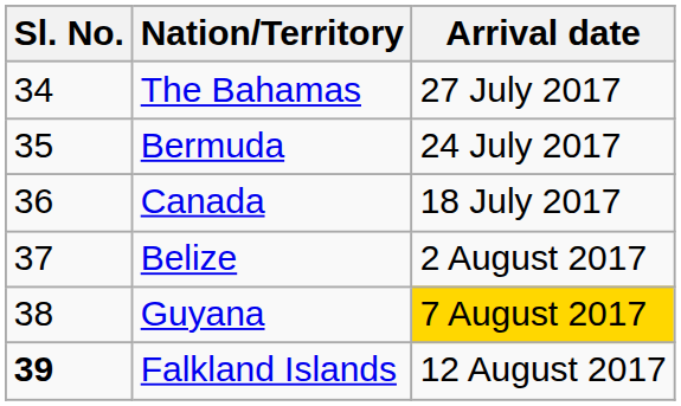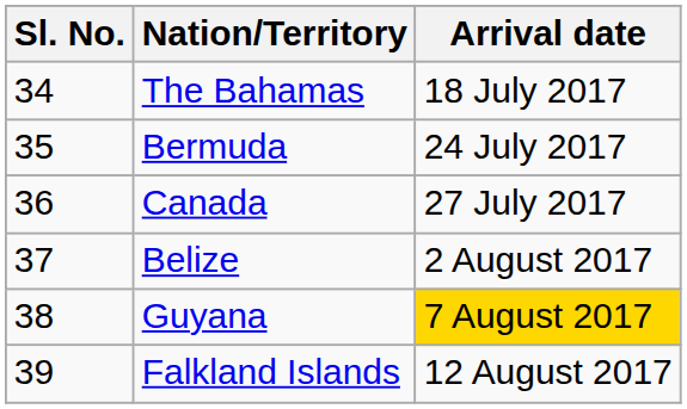The Bahamas | Arrival date: 27 July 2017 -> 18 July 2017
Canada | Arrival date: 18 July 2017 -> 27 July 2017
Falkland Islands | Sl. No.: bold -> normal
